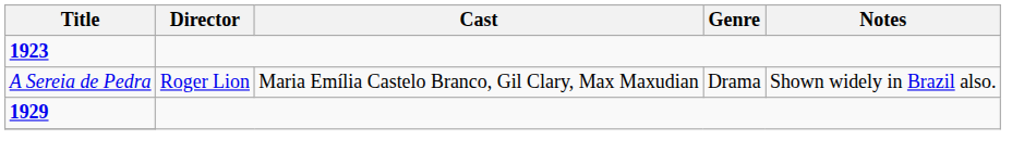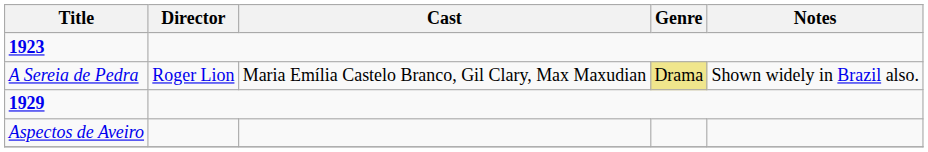A Sereia de Pedra | Genre: no background -> khaki background
+ row: Aspectos de Aveiro
